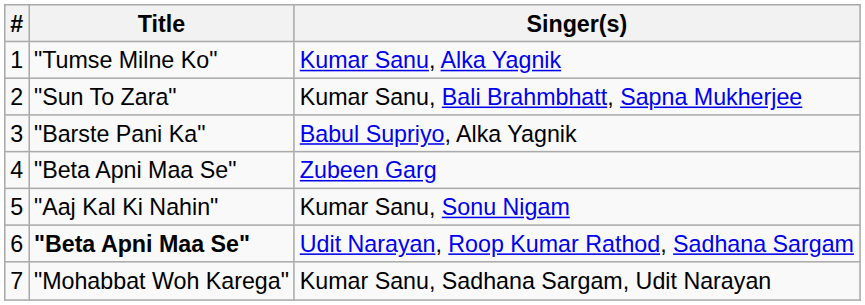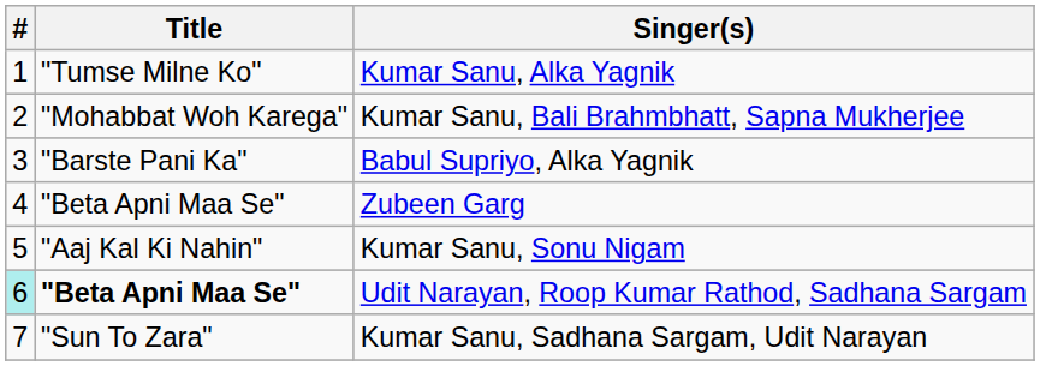Kumar Sanu, Bali Brahmbhatt, Sapna Mukherjee | Title: "Sun To Zara" -> "Mohabbat Woh Karega"
Udit Narayan, Roop Kumar Rathod, Sadhana Sargam | #: no background -> paleturquoise background
Kumar Sanu, Sadhana Sargam, Udit Narayan | Title: "Mohabbat Woh Karega" -> "Sun To Zara"
